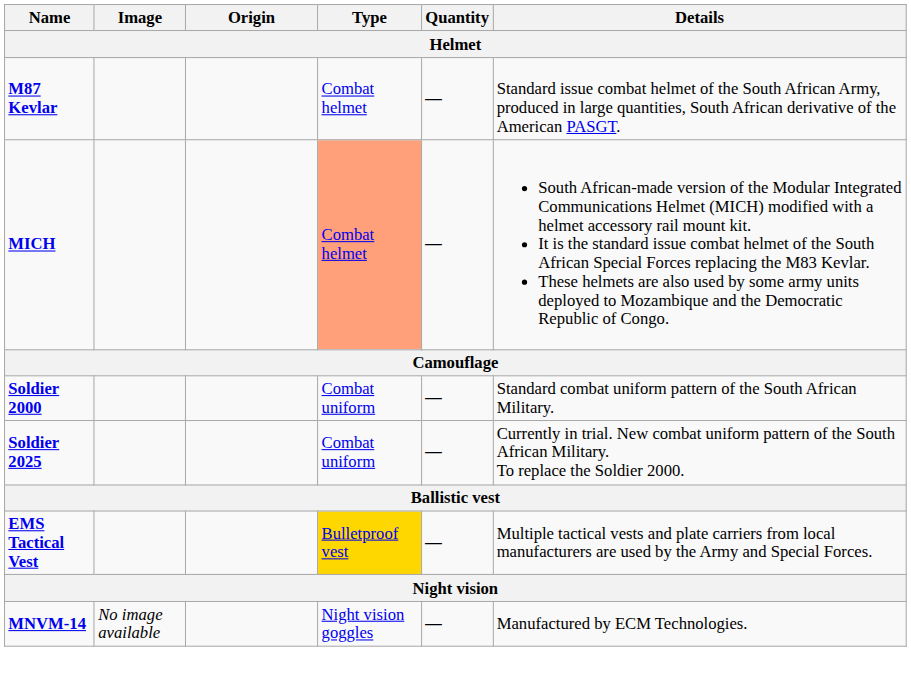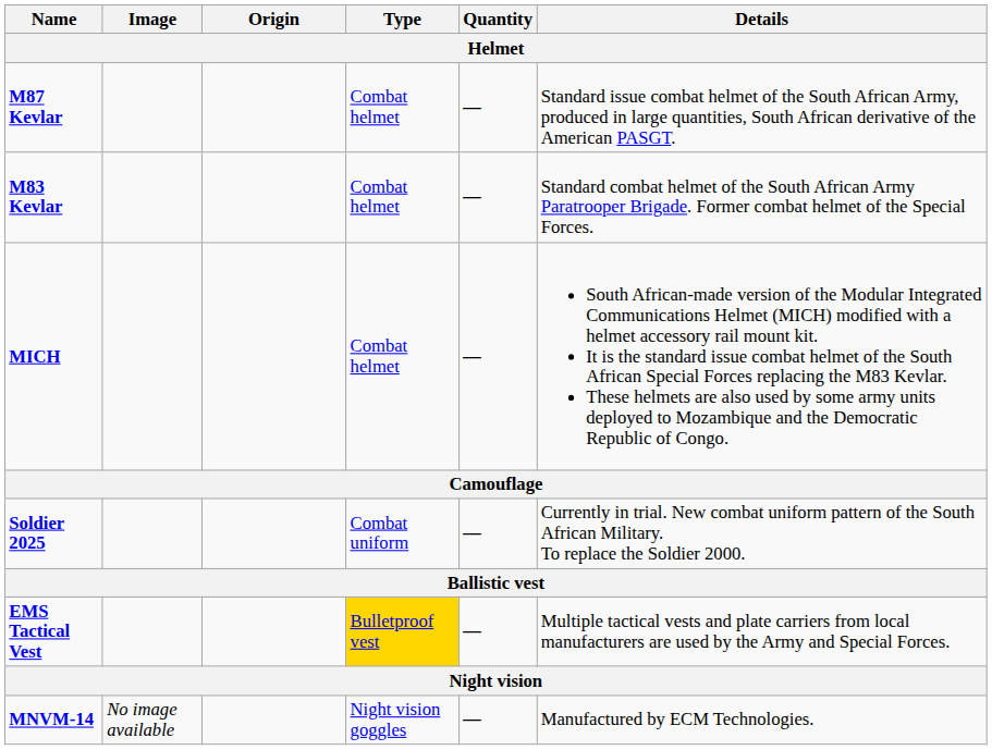+ row: M83 Kevlar | Combat helmet | — | Standard combat helmet of the South African Army Paratrooper Brigade. Former combat helmet of the Special Forces.
MICH | Type: lightsalmon background -> no background
- row: Soldier 2000 | Combat uniform | — | Standard combat uniform pattern of the South African Military.
